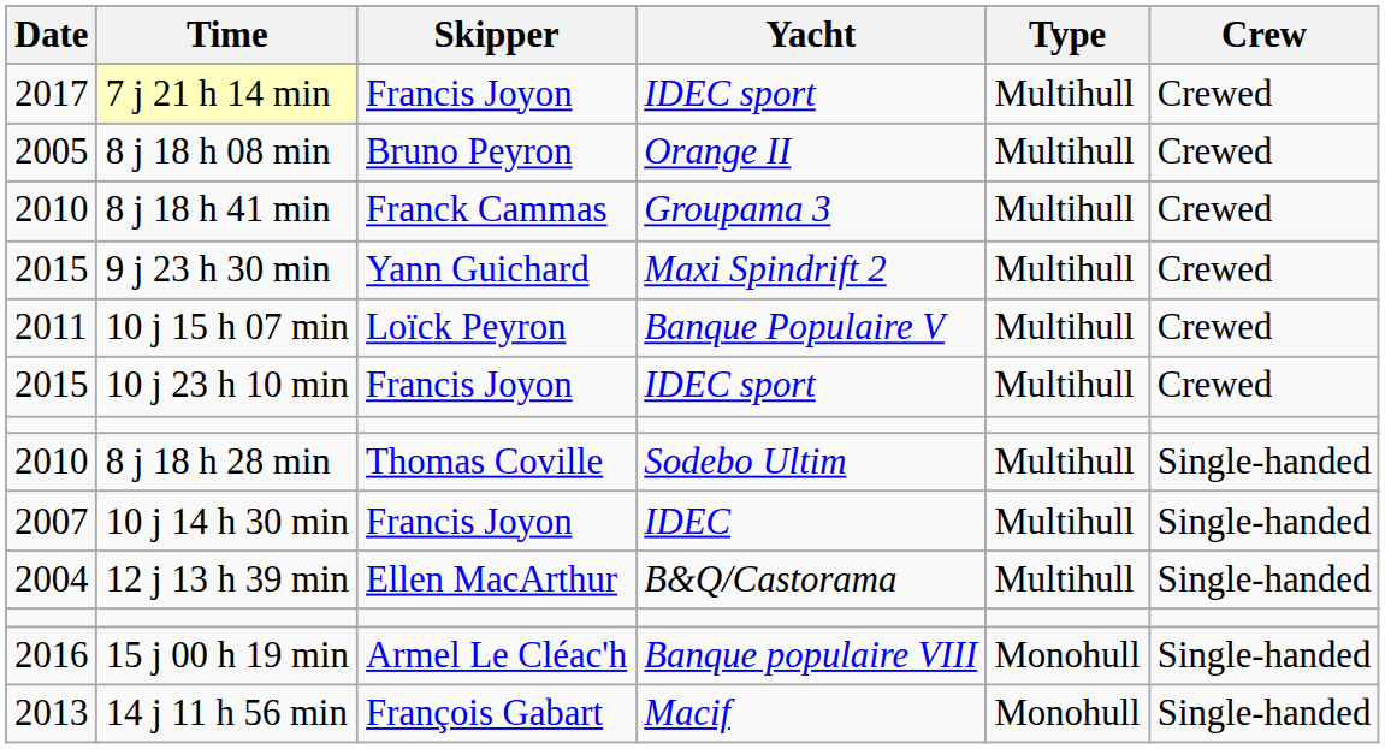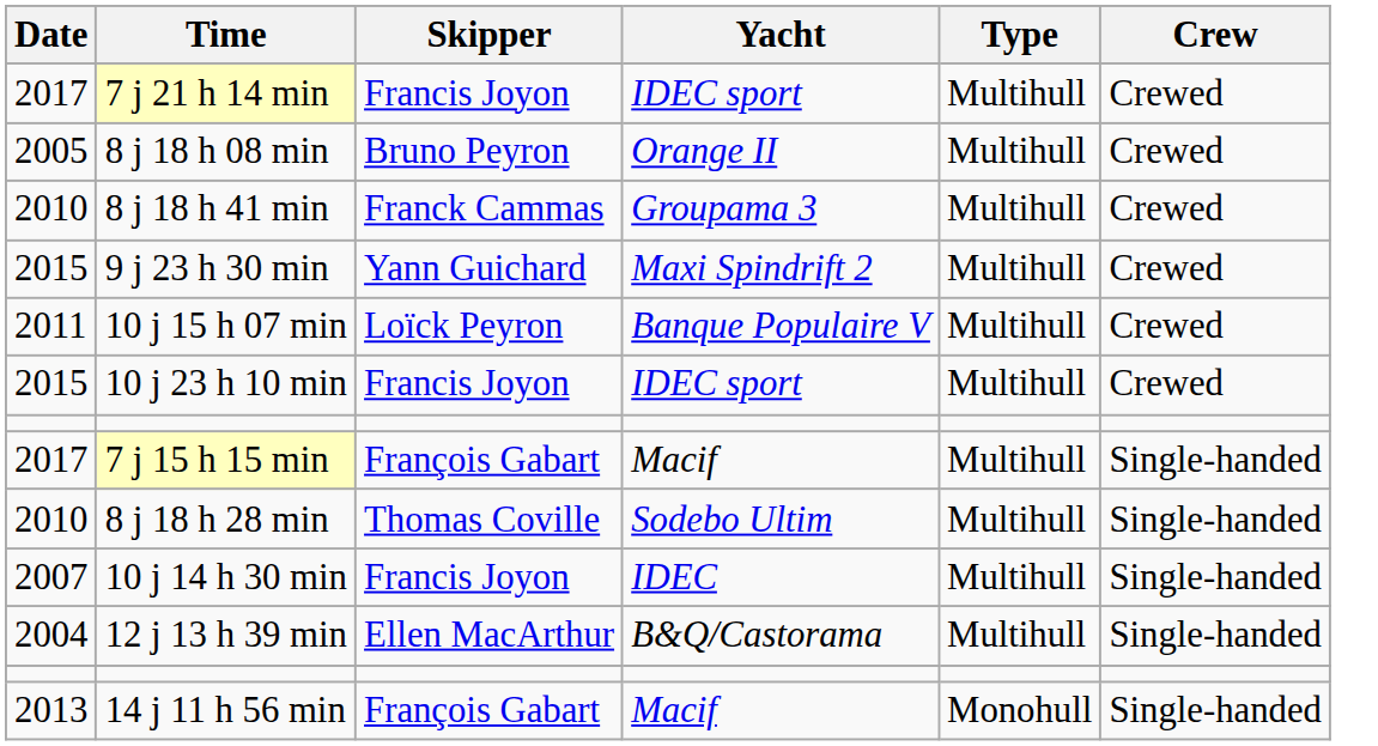+ row: 2017 | 7 j 15 h 15 min | François Gabart | Macif | Multihull | Single-handed
- row: 2016 | 15 j 00 h 19 min | Armel Le Cléac'h | Banque populaire VIII | Monohull | Single-handed
